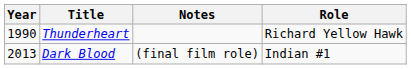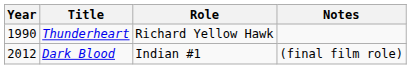columns swapped: Role <-> Notes
Dark Blood | Year: 2013 -> 2012
